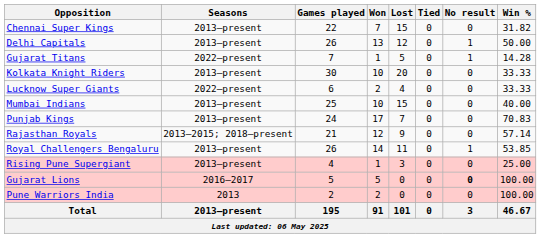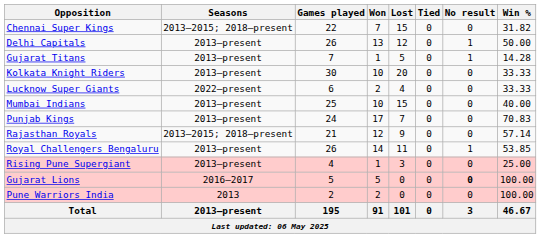Chennai Super Kings | Seasons: 2013–present -> 2013–2015; 2018–present
Gujarat Titans | Seasons: 2022–present -> 2013–present
